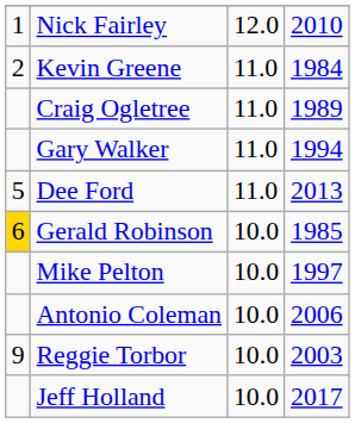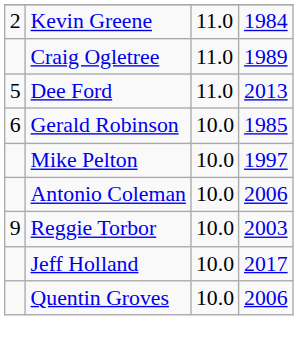- row: 1 | Nick Fairley | 12.0 | 2010
- row: Gary Walker | 11.0 | 1994
Gerald Robinson | column 1: gold background -> no background
+ row: Quentin Groves | 10.0 | 2006
